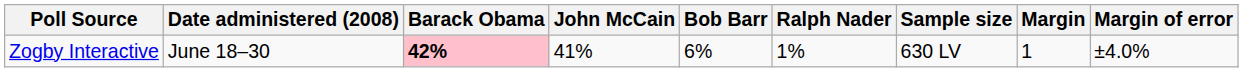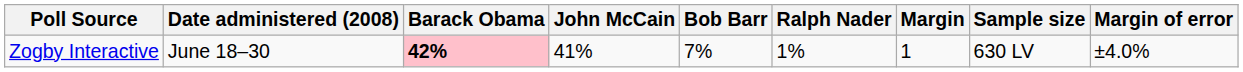columns swapped: Margin <-> Sample size
Zogby Interactive | Bob Barr: 6% -> 7%
